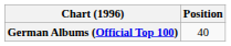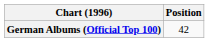German Albums (Official Top 100) | Position: 40 -> 42
